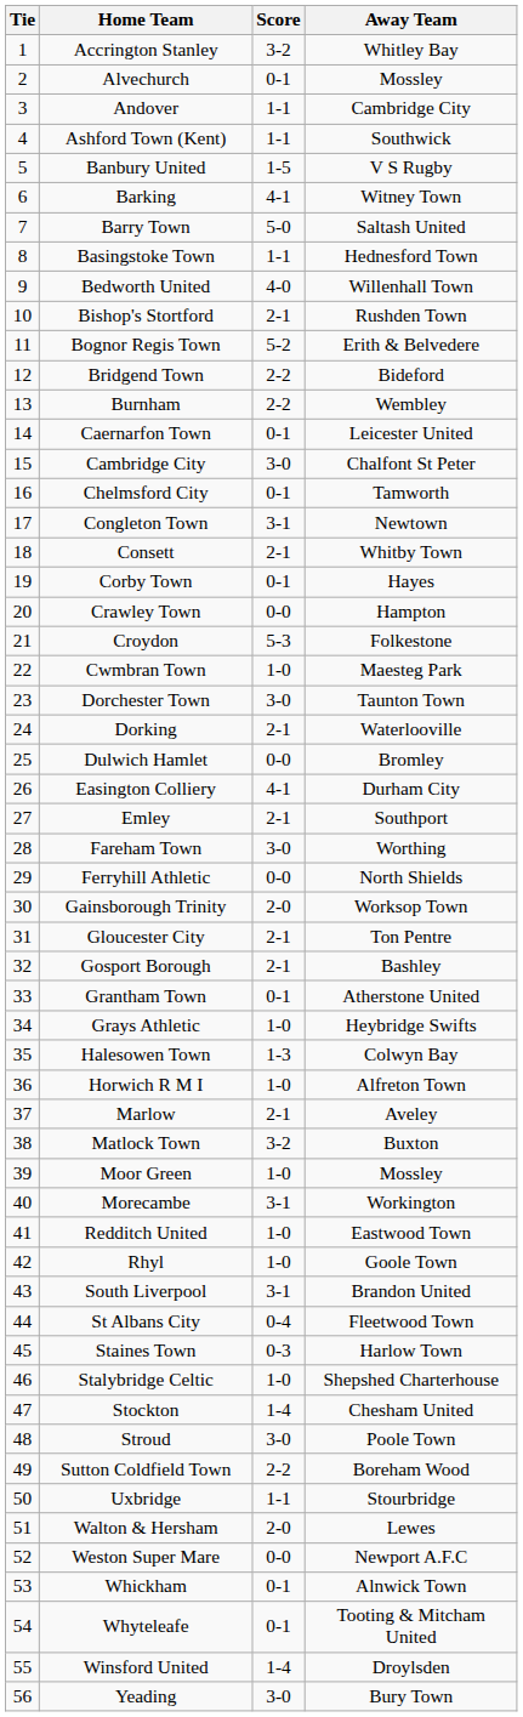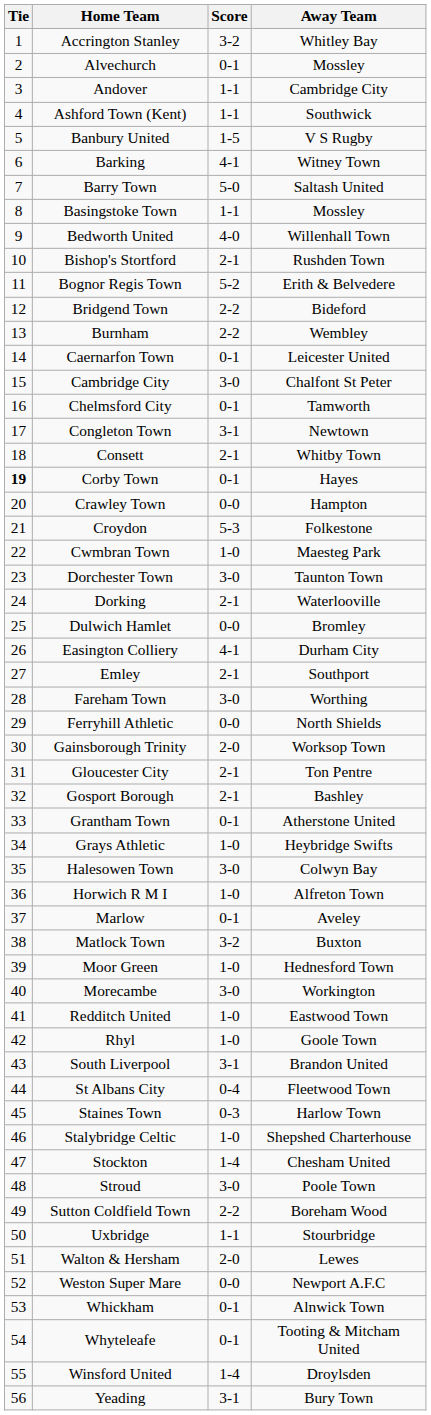Basingstoke Town | Away Team: Hednesford Town -> Mossley
Corby Town | Tie: normal -> bold
Halesowen Town | Score: 1-3 -> 3-0
Marlow | Score: 2-1 -> 0-1
Moor Green | Away Team: Mossley -> Hednesford Town
Morecambe | Score: 3-1 -> 3-0
Yeading | Score: 3-0 -> 3-1
